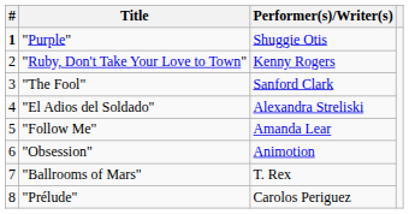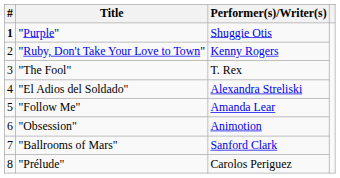"The Fool" | Performer(s)/Writer(s): Sanford Clark -> T. Rex
"Ballrooms of Mars" | Performer(s)/Writer(s): T. Rex -> Sanford Clark
